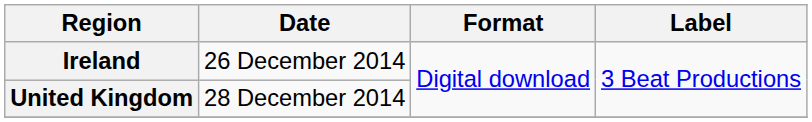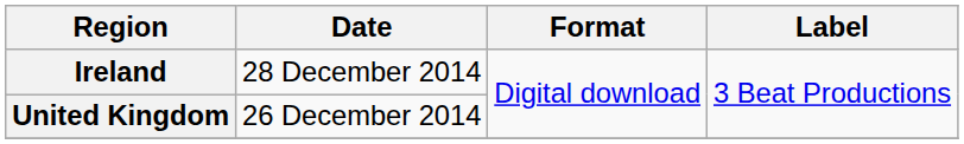Ireland | Date: 26 December 2014 -> 28 December 2014
United Kingdom | Date: 28 December 2014 -> 26 December 2014
